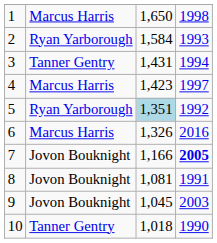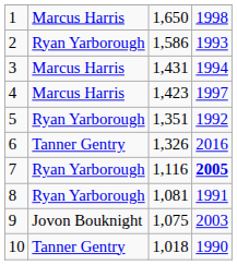2 | column 3: 1,584 -> 1,586
3 | column 2: Tanner Gentry -> Marcus Harris
5 | column 3: lightblue background -> no background
6 | column 2: Marcus Harris -> Tanner Gentry
7 | column 2: Jovon Bouknight -> Ryan Yarborough
7 | column 3: 1,166 -> 1,116
8 | column 2: Jovon Bouknight -> Ryan Yarborough
9 | column 3: 1,045 -> 1,075
